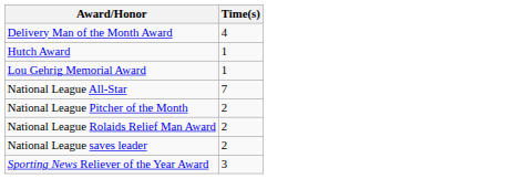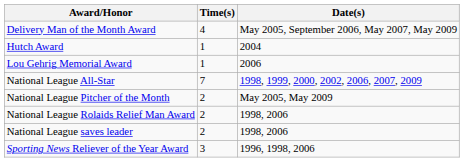+ column: Date(s) | May 2005, September 2006, May 2007, May 2009 | 2004 | 2006 | 1998, 1999, 2000, 2002, 2006, 2007, 2009 | May 2005, May 2009 | 1998, 2006 | 1998, 2006 | 1996, 1998, 2006
